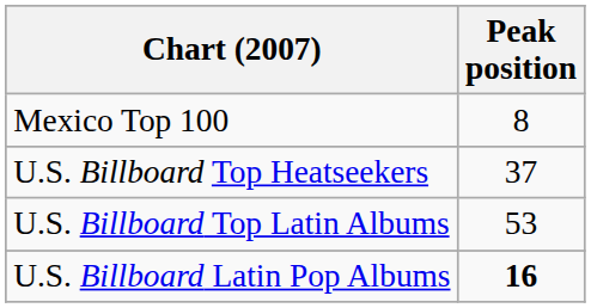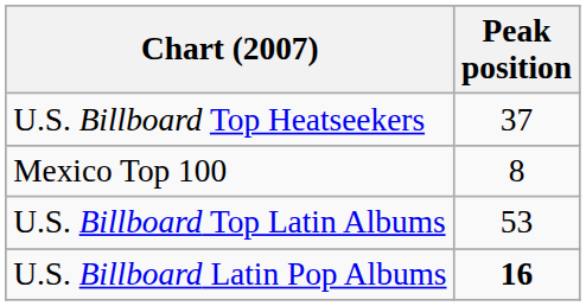rows swapped: Mexico Top 100 <-> U.S. Billboard Top Heatseekers
